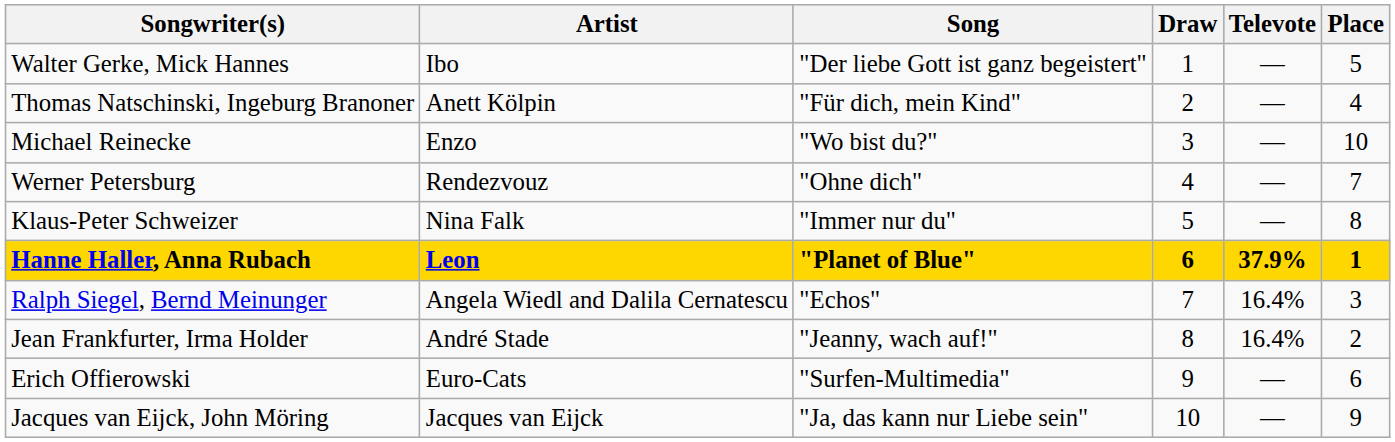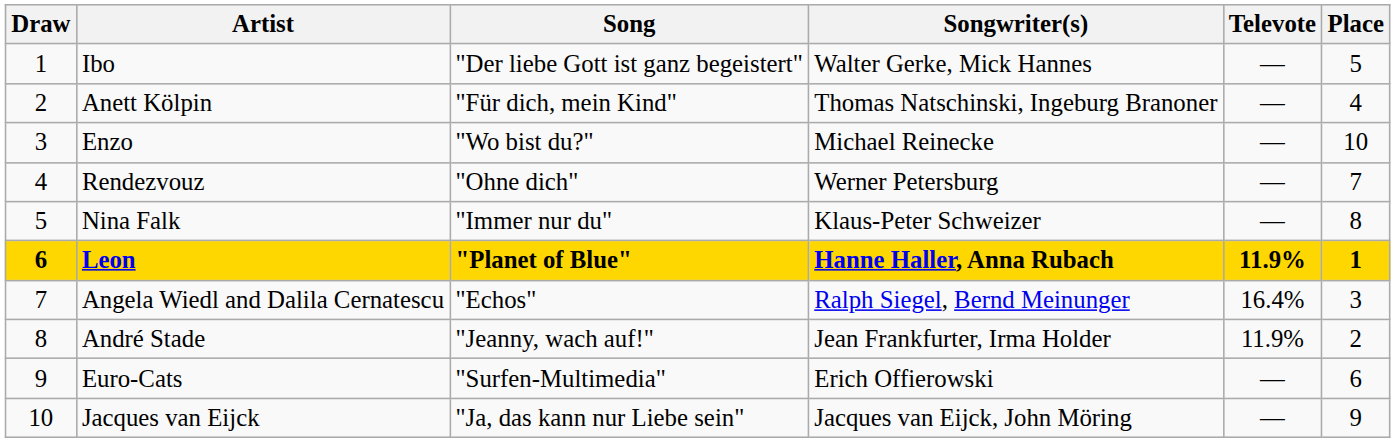columns swapped: Draw <-> Songwriter(s)
Leon | Televote: 37.9% -> 11.9%
André Stade | Televote: 16.4% -> 11.9%
